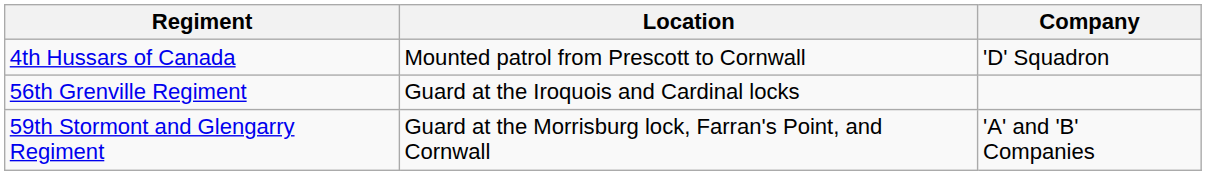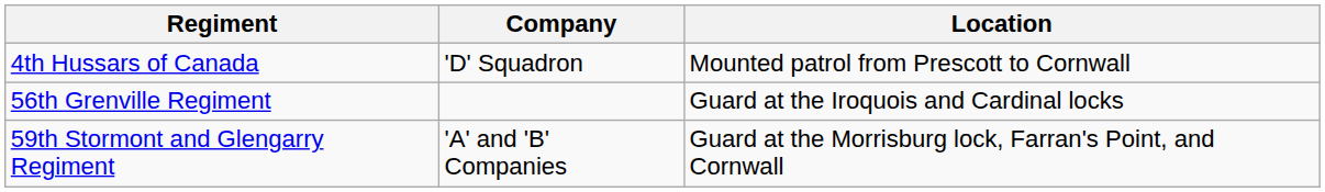columns swapped: Company <-> Location
